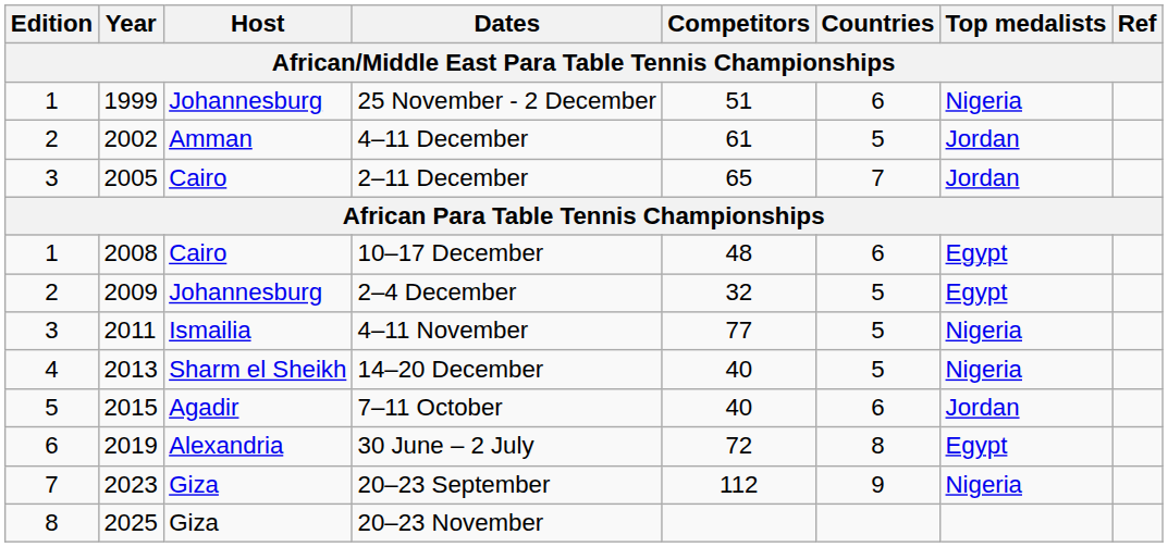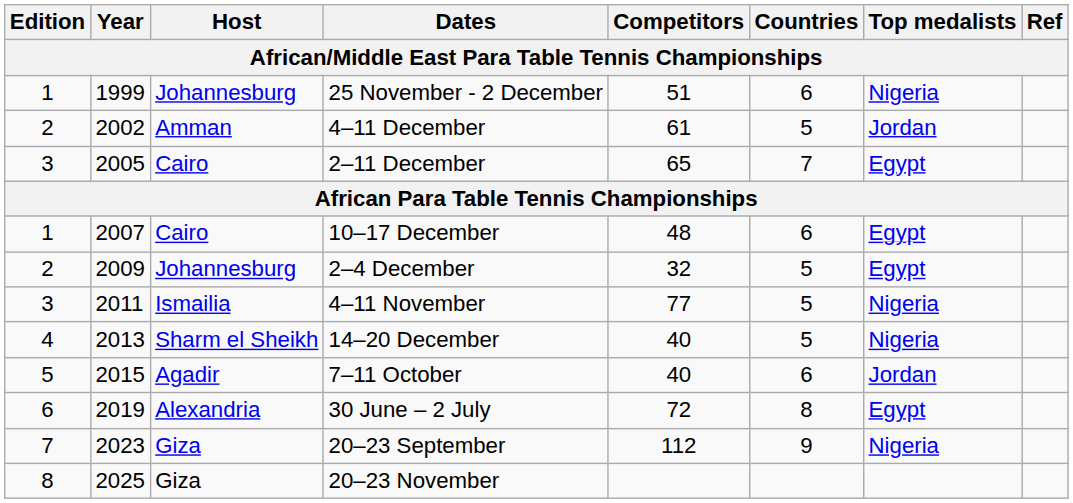2–11 December | Top medalists: Jordan -> Egypt
10–17 December | Year: 2008 -> 2007
